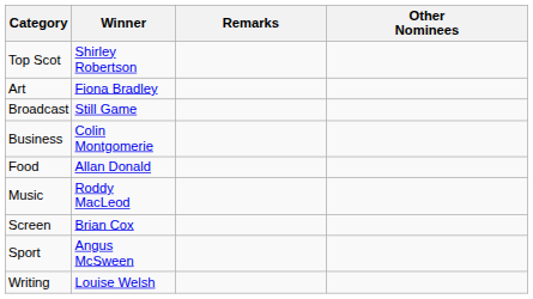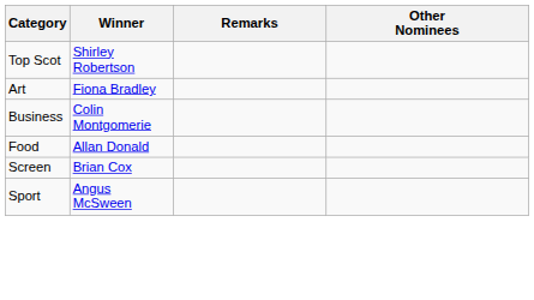- row: Broadcast | Still Game
- row: Music | Roddy MacLeod
- row: Writing | Louise Welsh
